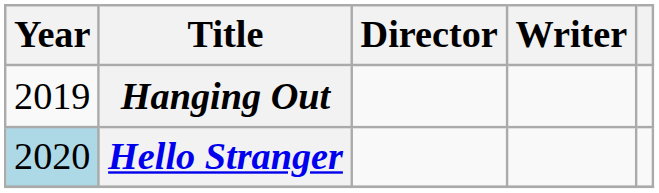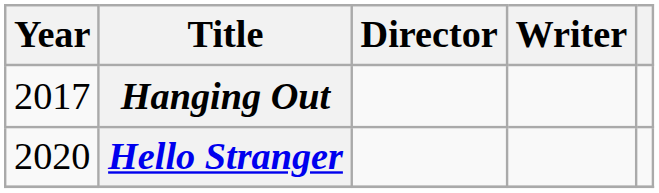Hanging Out | Year: 2019 -> 2017
Hello Stranger | Year: lightblue background -> no background
